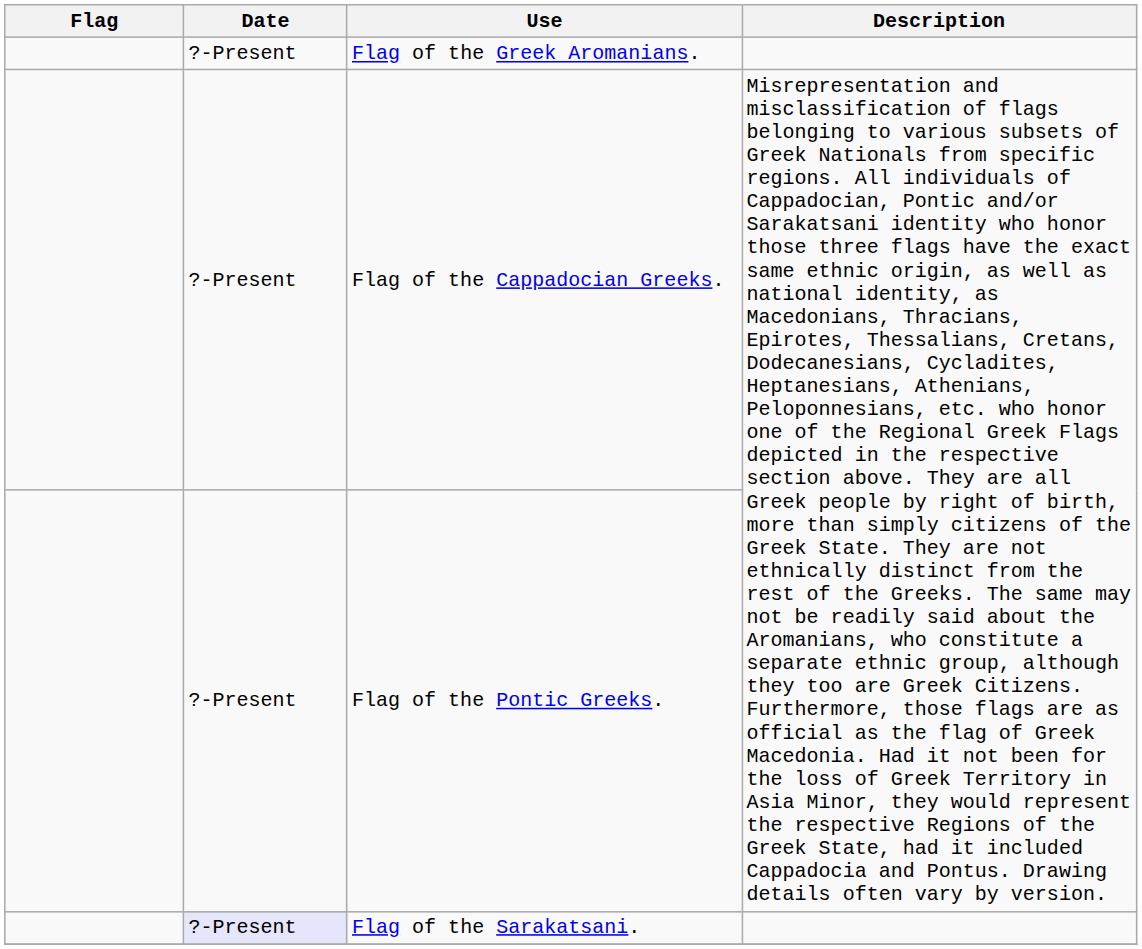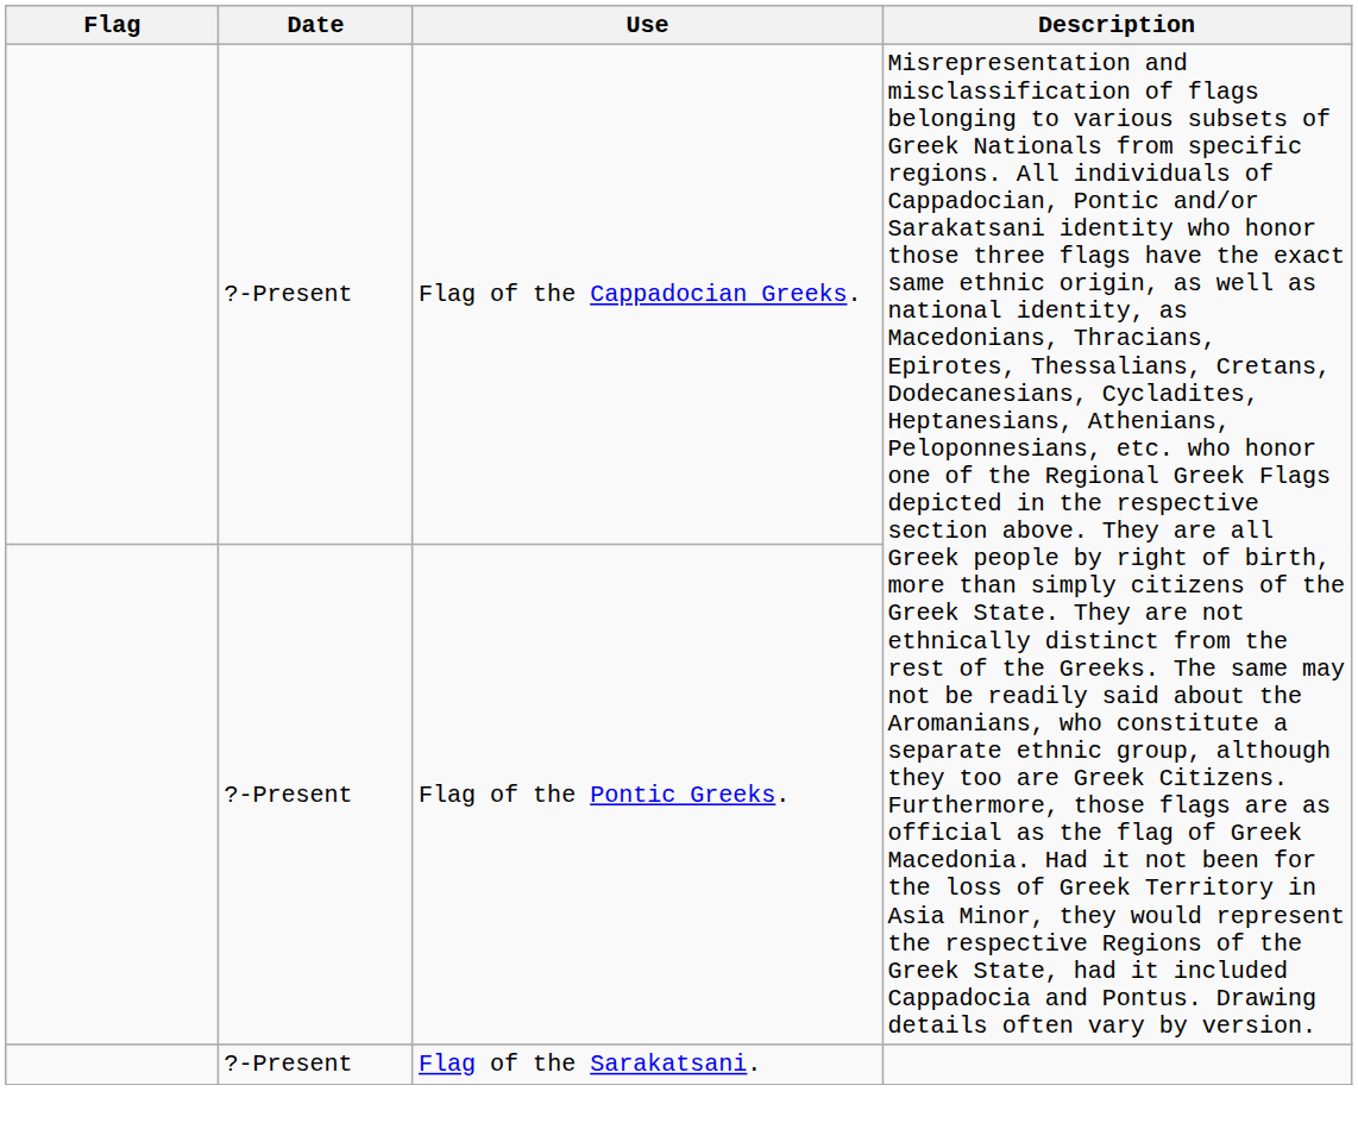- row: ?-Present | Flag of the Greek Aromanians.
Flag of the Sarakatsani. | Date: lavender background -> no background
